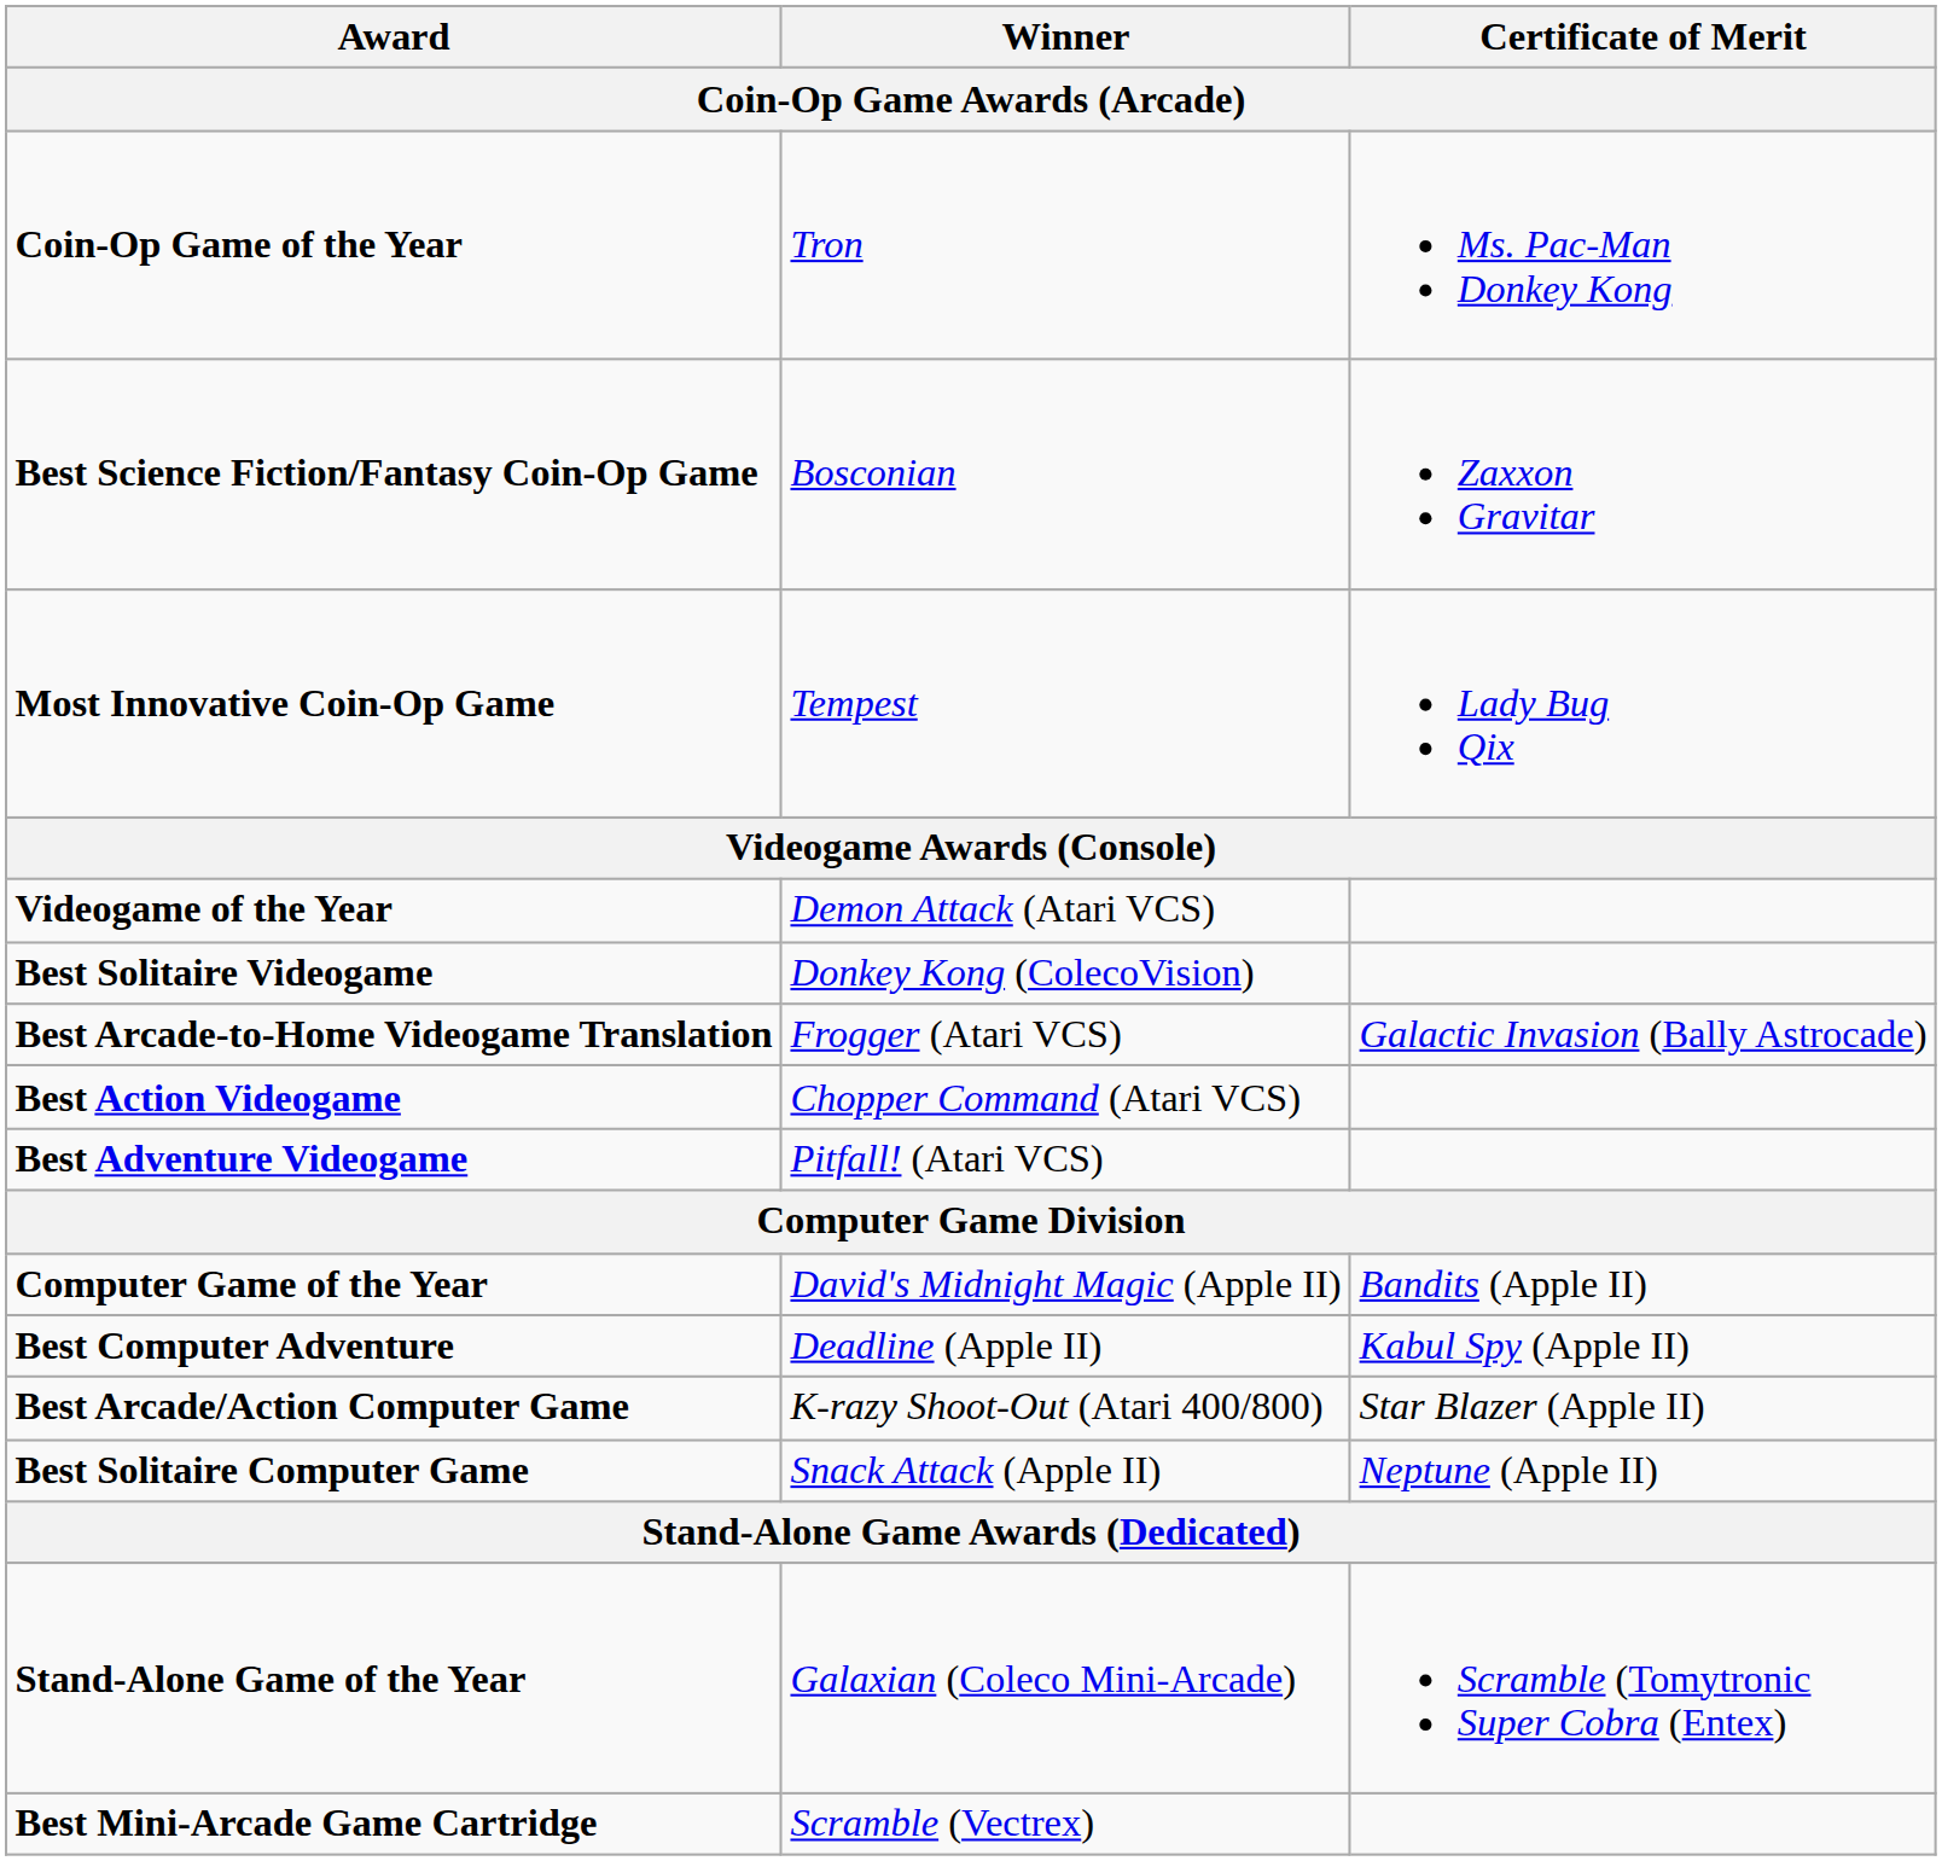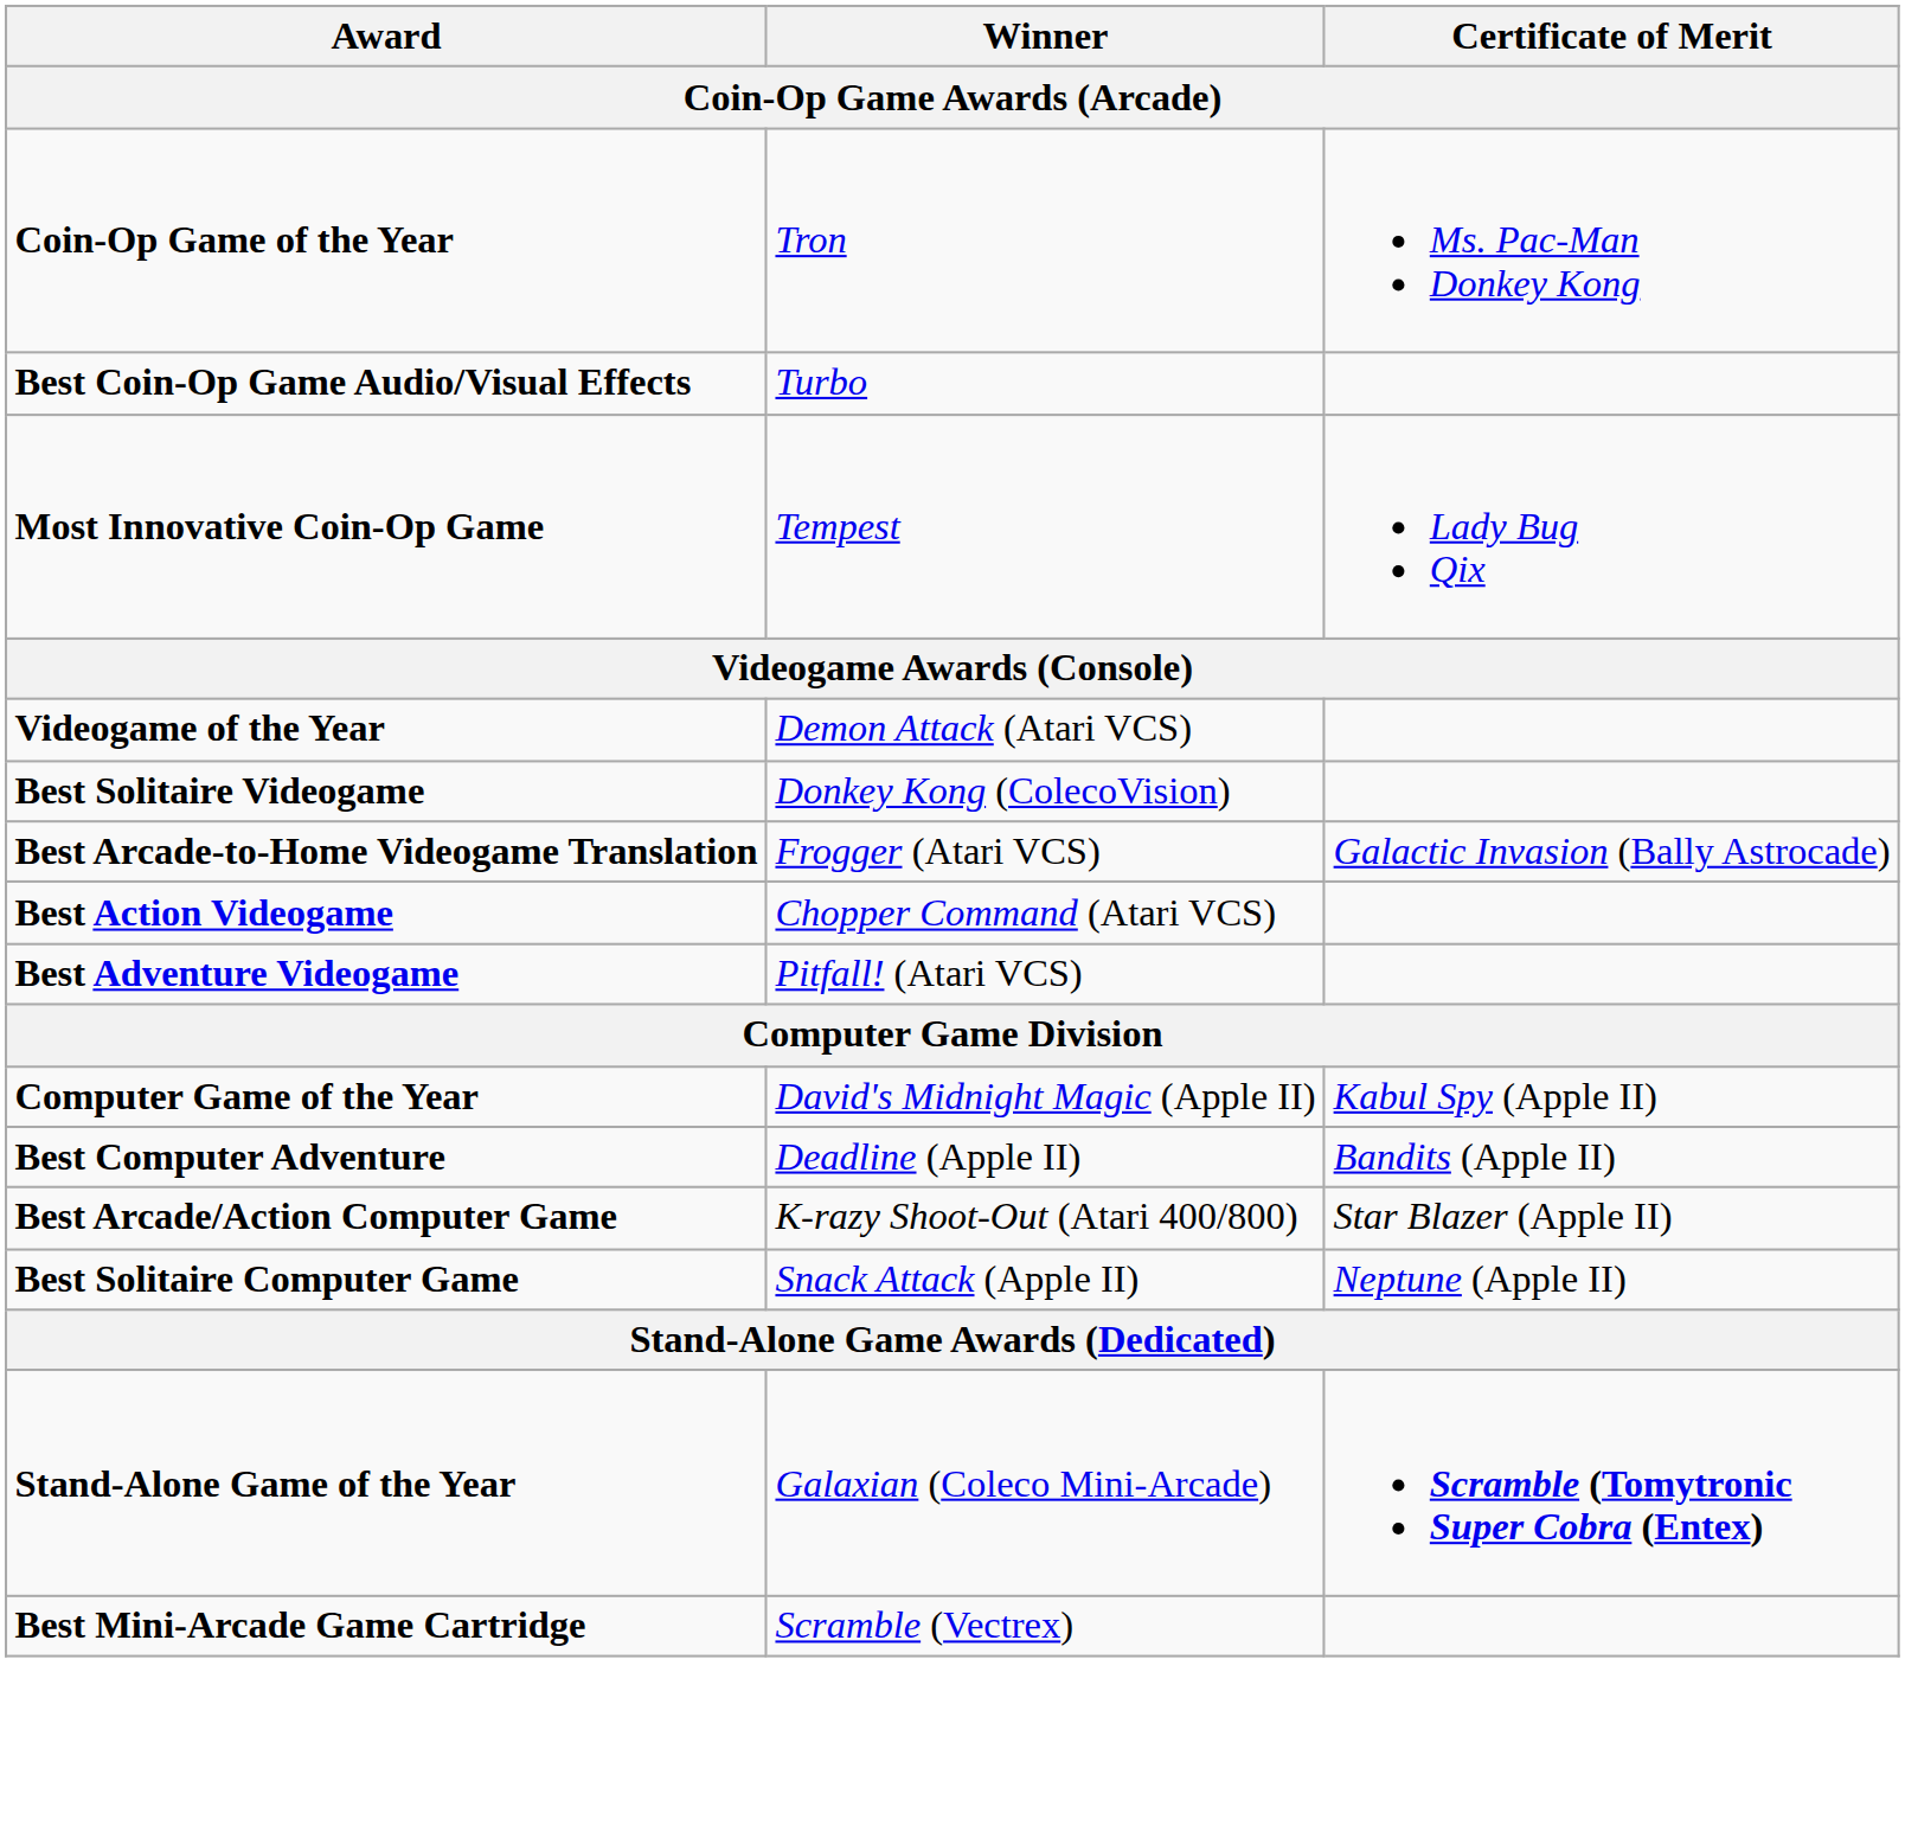- row: Best Science Fiction/Fantasy Coin-Op Game | Bosconian | Zaxxon Gravitar
+ row: Best Coin-Op Game Audio/Visual Effects | Turbo
Computer Game of the Year | Certificate of Merit: Bandits (Apple II) -> Kabul Spy (Apple II)
Best Computer Adventure | Certificate of Merit: Kabul Spy (Apple II) -> Bandits (Apple II)
Stand-Alone Game of the Year | Certificate of Merit: normal -> bold
